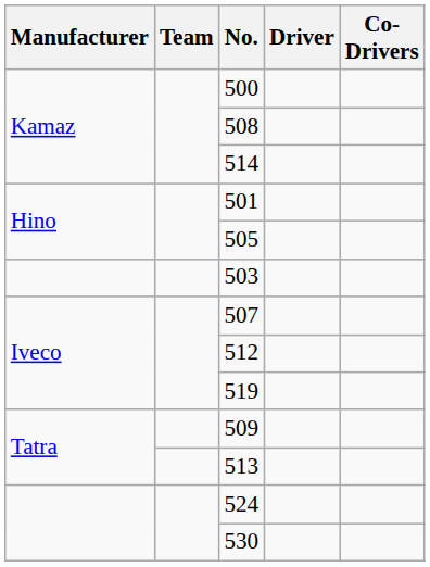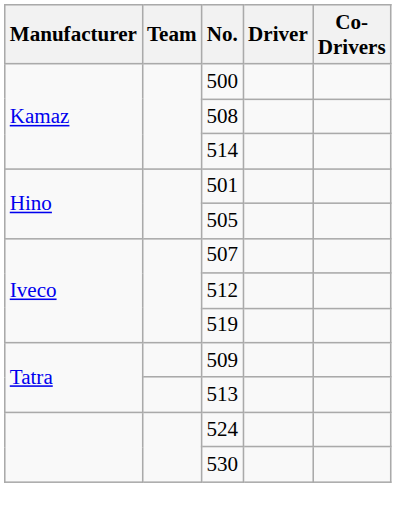- row: 503
